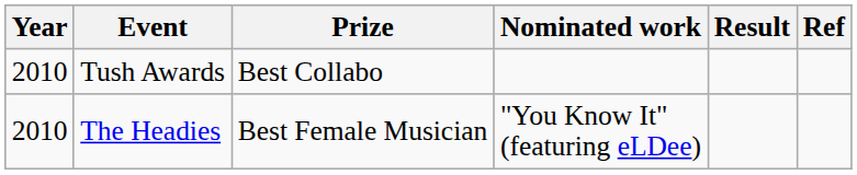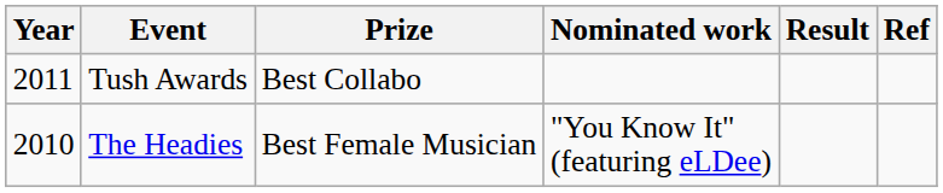Tush Awards | Year: 2010 -> 2011
